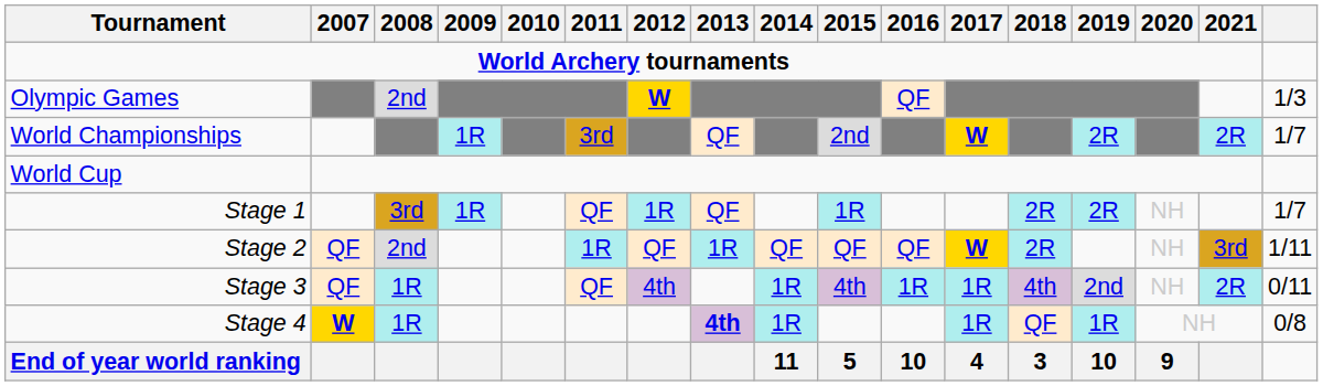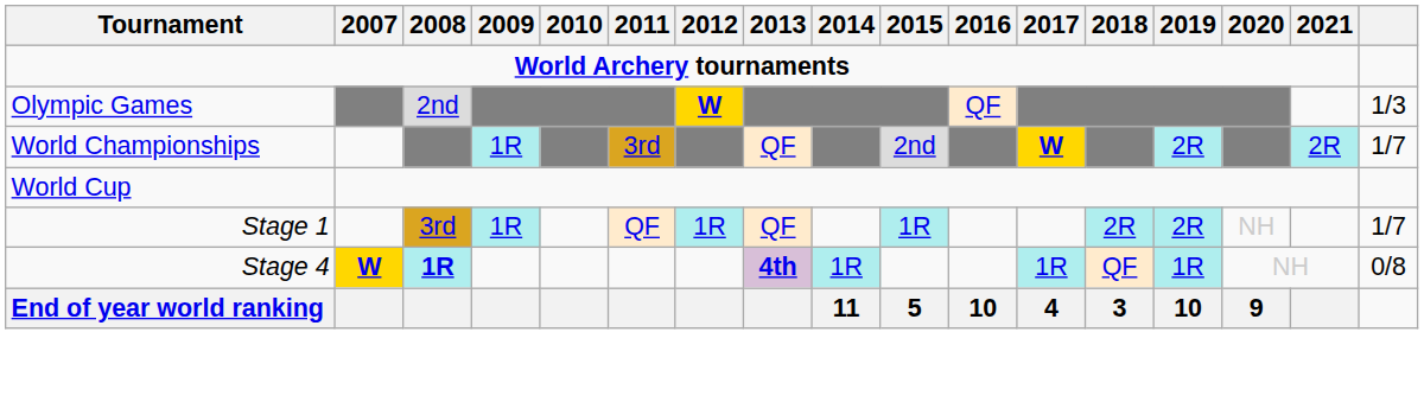- row: Stage 2 | QF | 2nd | 1R | QF | 1R | QF | QF | QF | W | 2R | NH | 3rd | 1/11
- row: Stage 3 | QF | 1R | QF | 4th | 1R | 4th | 1R | 1R | 4th | 2nd | NH | 2R | 0/11
Stage 4 | 2008: normal -> bold
